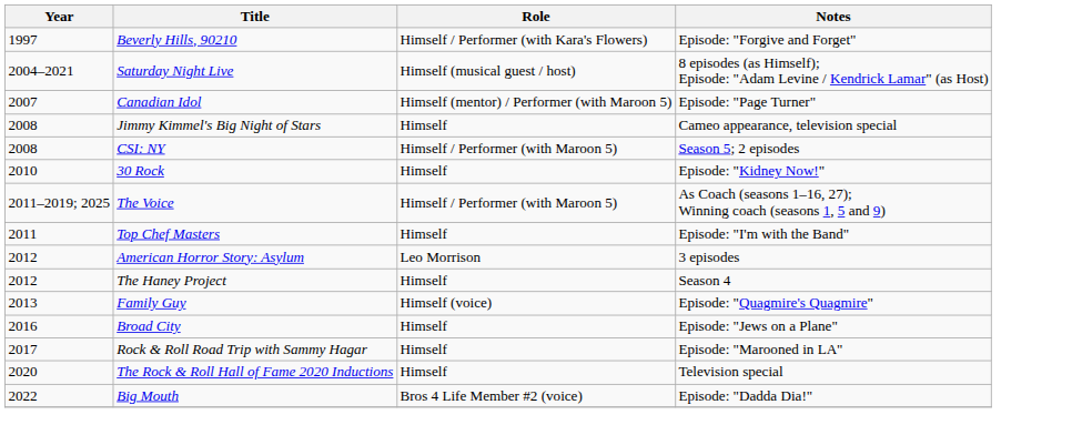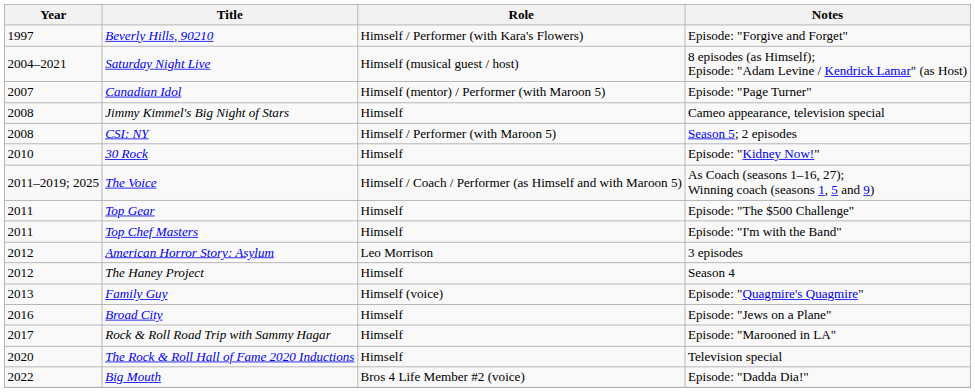The Voice | Role: Himself / Performer (with Maroon 5) -> Himself / Coach / Performer (as Himself and with Maroon 5)
+ row: 2011 | Top Gear | Himself | Episode: "The $500 Challenge"
